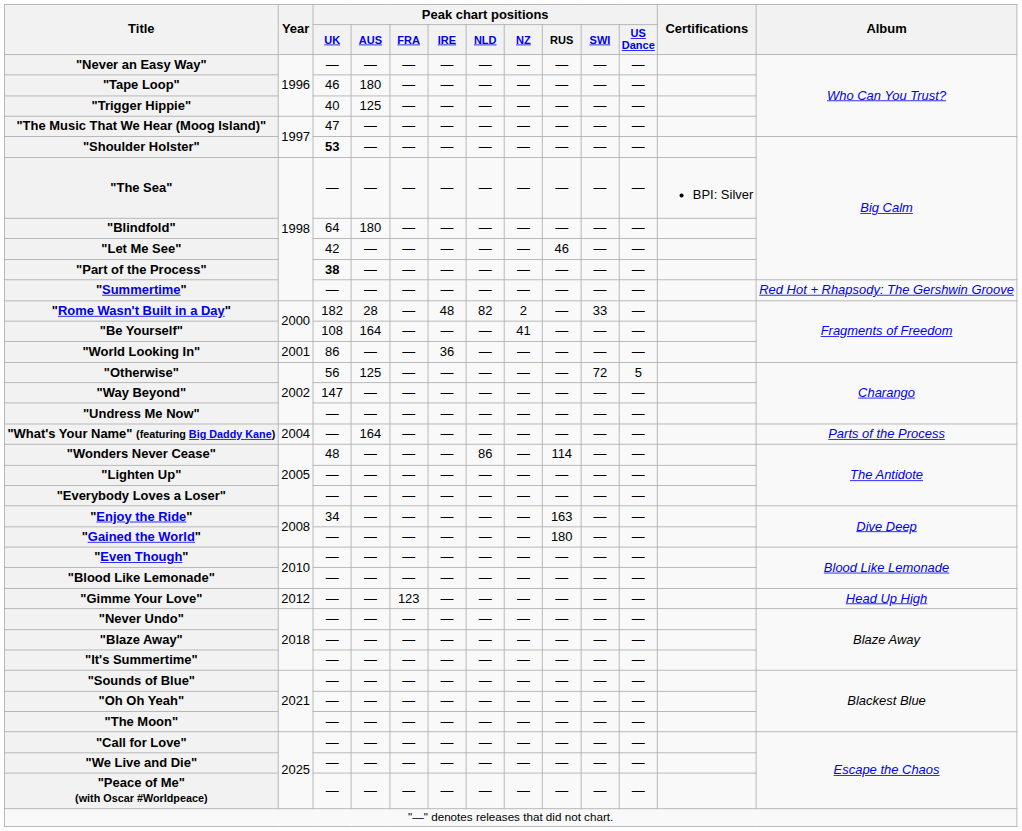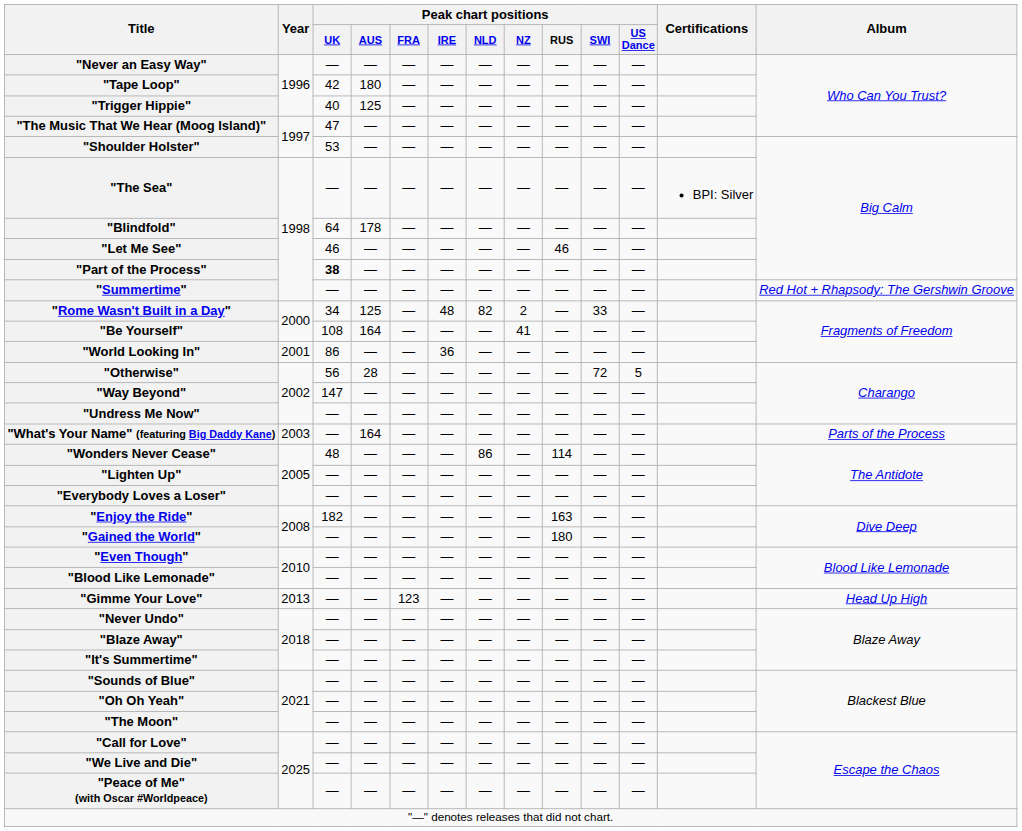"Tape Loop" | Peak chart positions / UK: 46 -> 42
"Shoulder Holster" | Peak chart positions / UK: bold -> normal
"Blindfold" | Peak chart positions / AUS: 180 -> 178
"Let Me See" | Peak chart positions / UK: 42 -> 46
"Rome Wasn't Built in a Day" | Peak chart positions / UK: 182 -> 34
"Rome Wasn't Built in a Day" | Peak chart positions / AUS: 28 -> 125
"Otherwise" | Peak chart positions / AUS: 125 -> 28
"What's Your Name" (featuring Big Daddy Kane) | Year: 2004 -> 2003
"Enjoy the Ride" | Peak chart positions / UK: 34 -> 182
"Gimme Your Love" | Year: 2012 -> 2013
